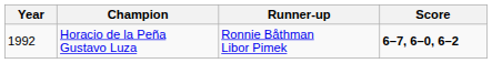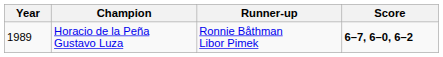Horacio de la Peña Gustavo Luza | Year: 1992 -> 1989
